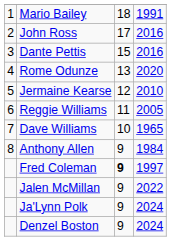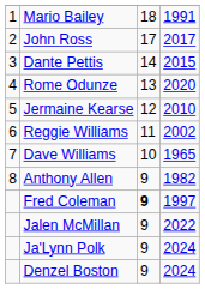John Ross | column 4: 2016 -> 2017
Dante Pettis | column 3: 15 -> 14
Dante Pettis | column 4: 2016 -> 2015
Reggie Williams | column 4: 2005 -> 2002
Anthony Allen | column 4: 1984 -> 1982
